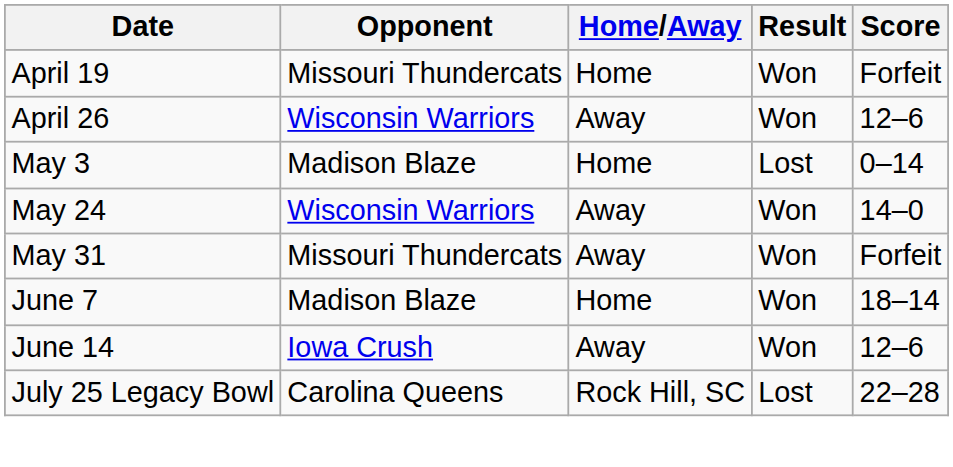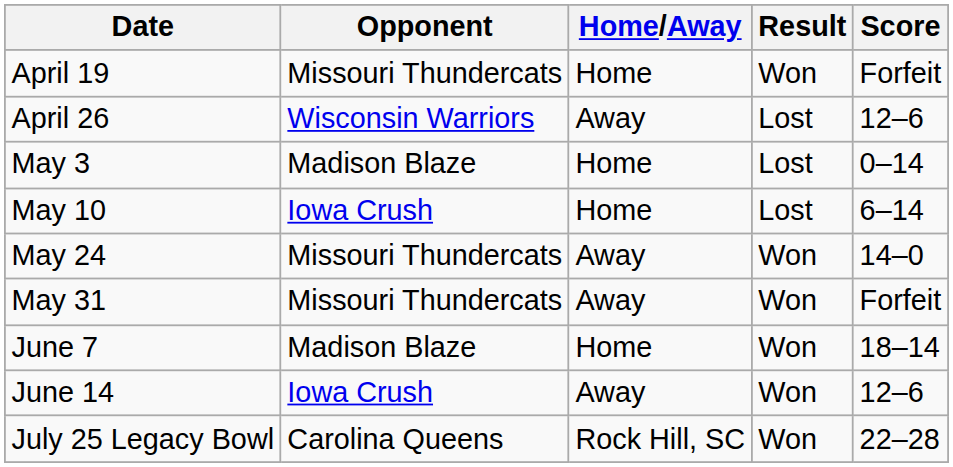April 26 | Result: Won -> Lost
+ row: May 10 | Iowa Crush | Home | Lost | 6–14
May 24 | Opponent: Wisconsin Warriors -> Missouri Thundercats
July 25 Legacy Bowl | Result: Lost -> Won
